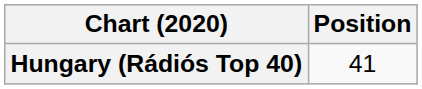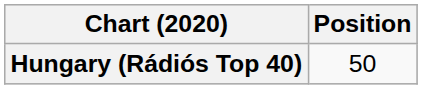Hungary (Rádiós Top 40) | Position: 41 -> 50
